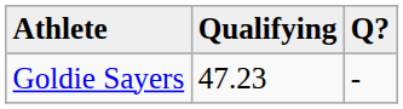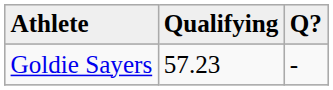Goldie Sayers | Qualifying: 47.23 -> 57.23
